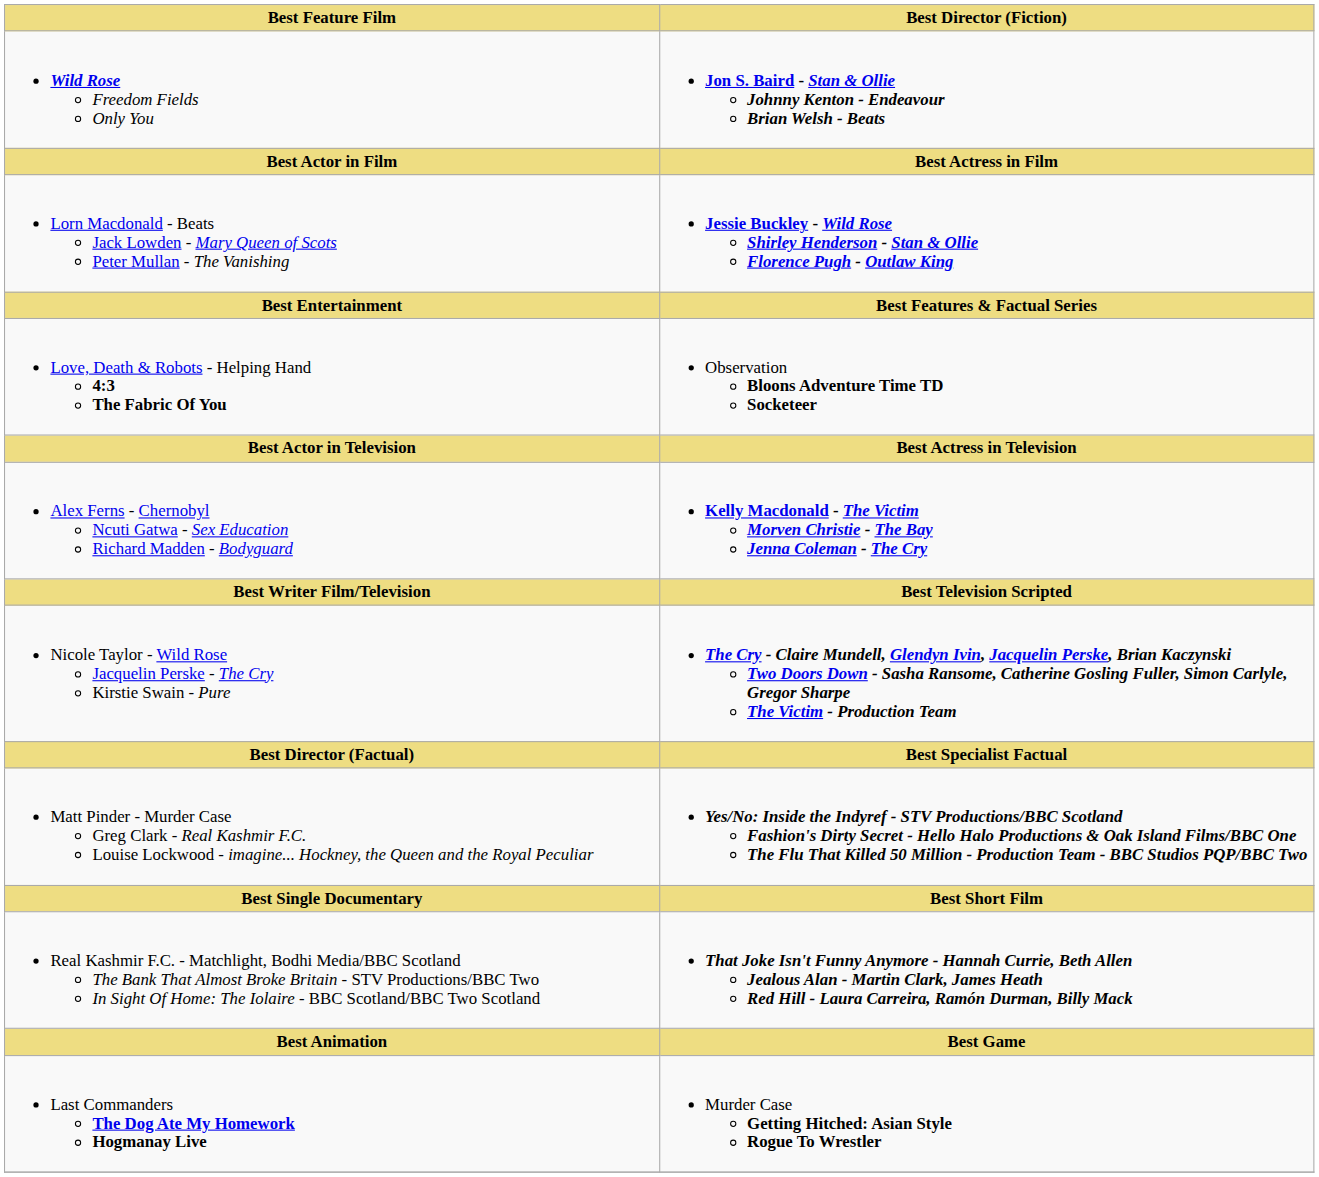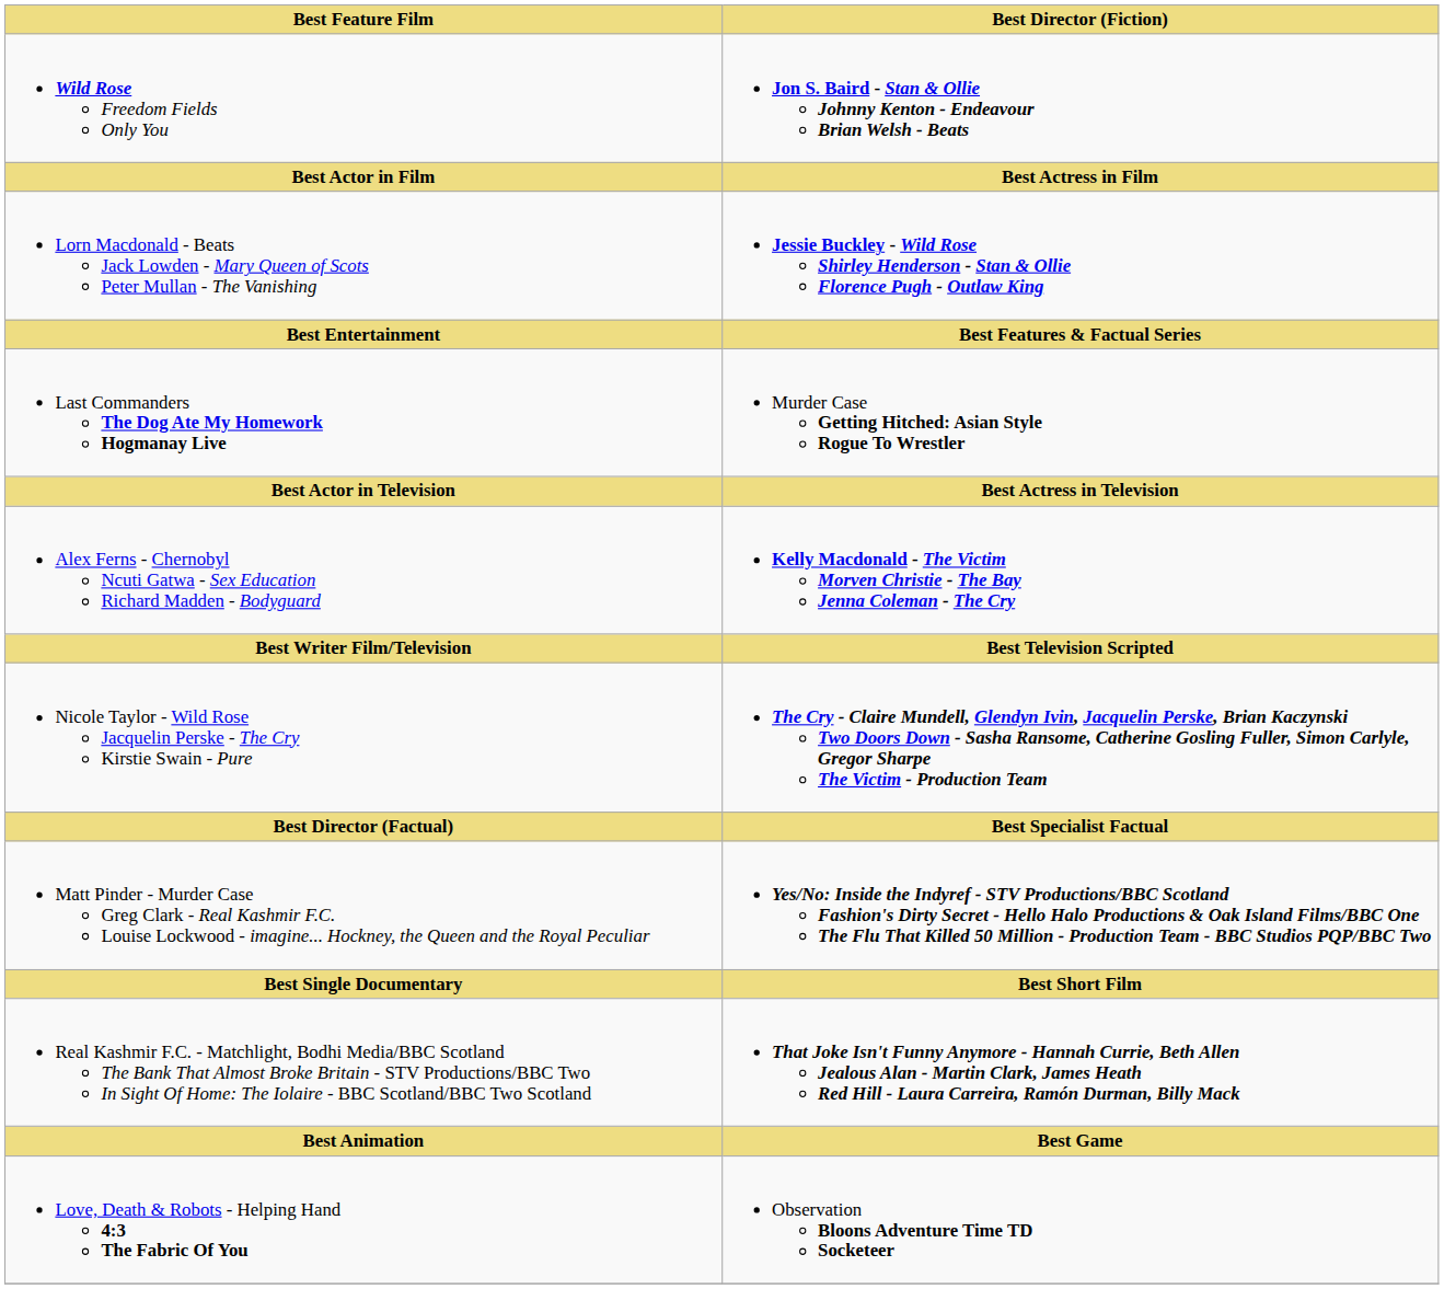rows swapped: Last Commanders The Dog Ate My Homework Hogmanay Live <-> Love, Death & Robots - Helping Hand 4:3 The Fabric Of You
